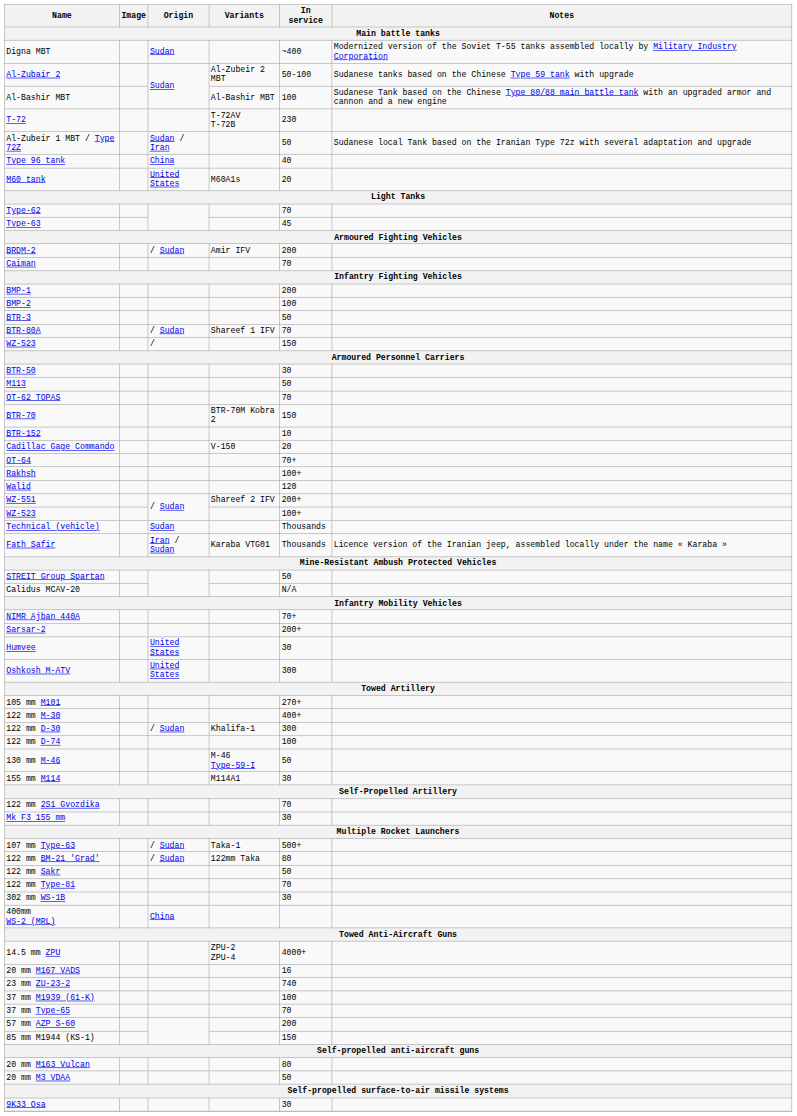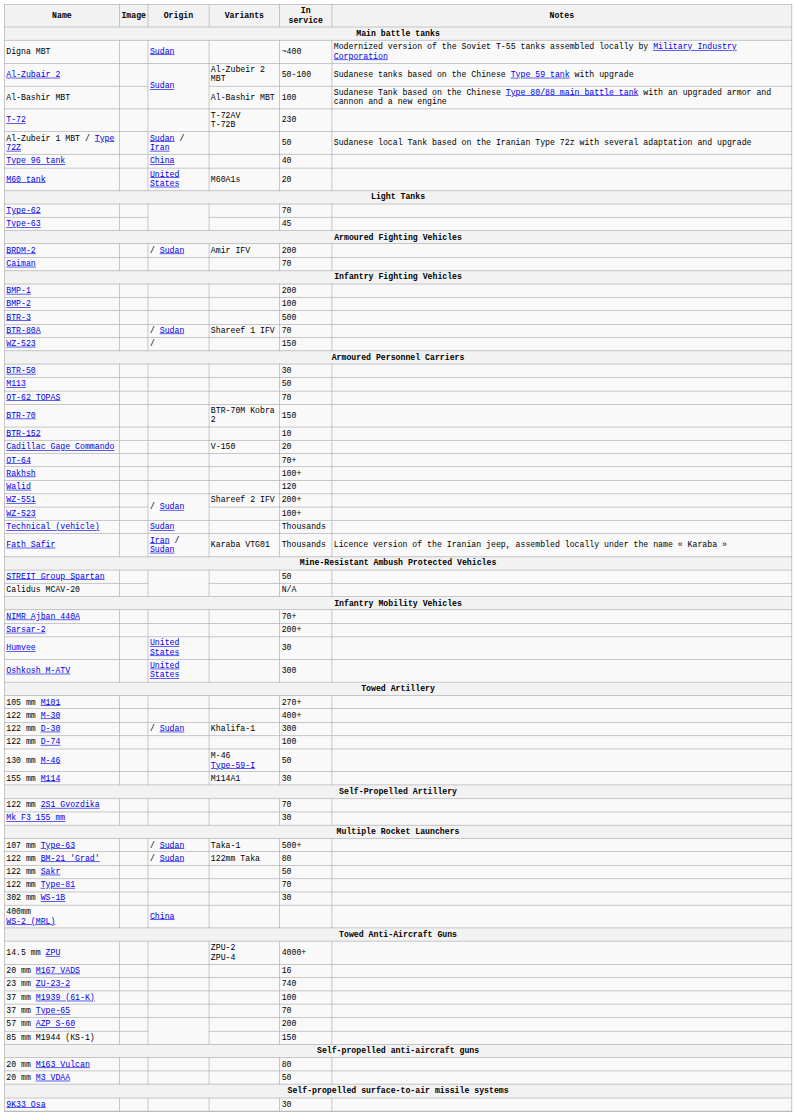BTR-3 | In service: 50 -> 500
